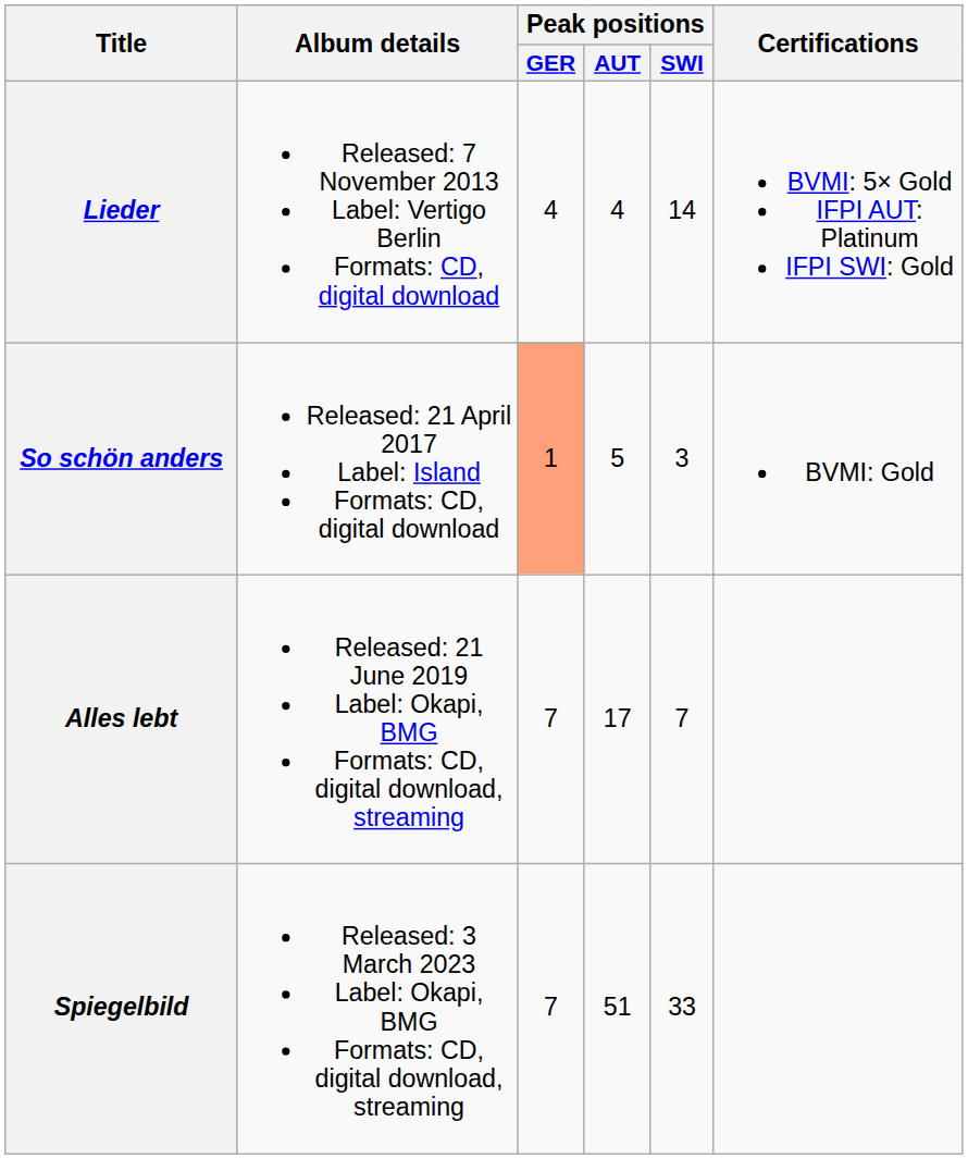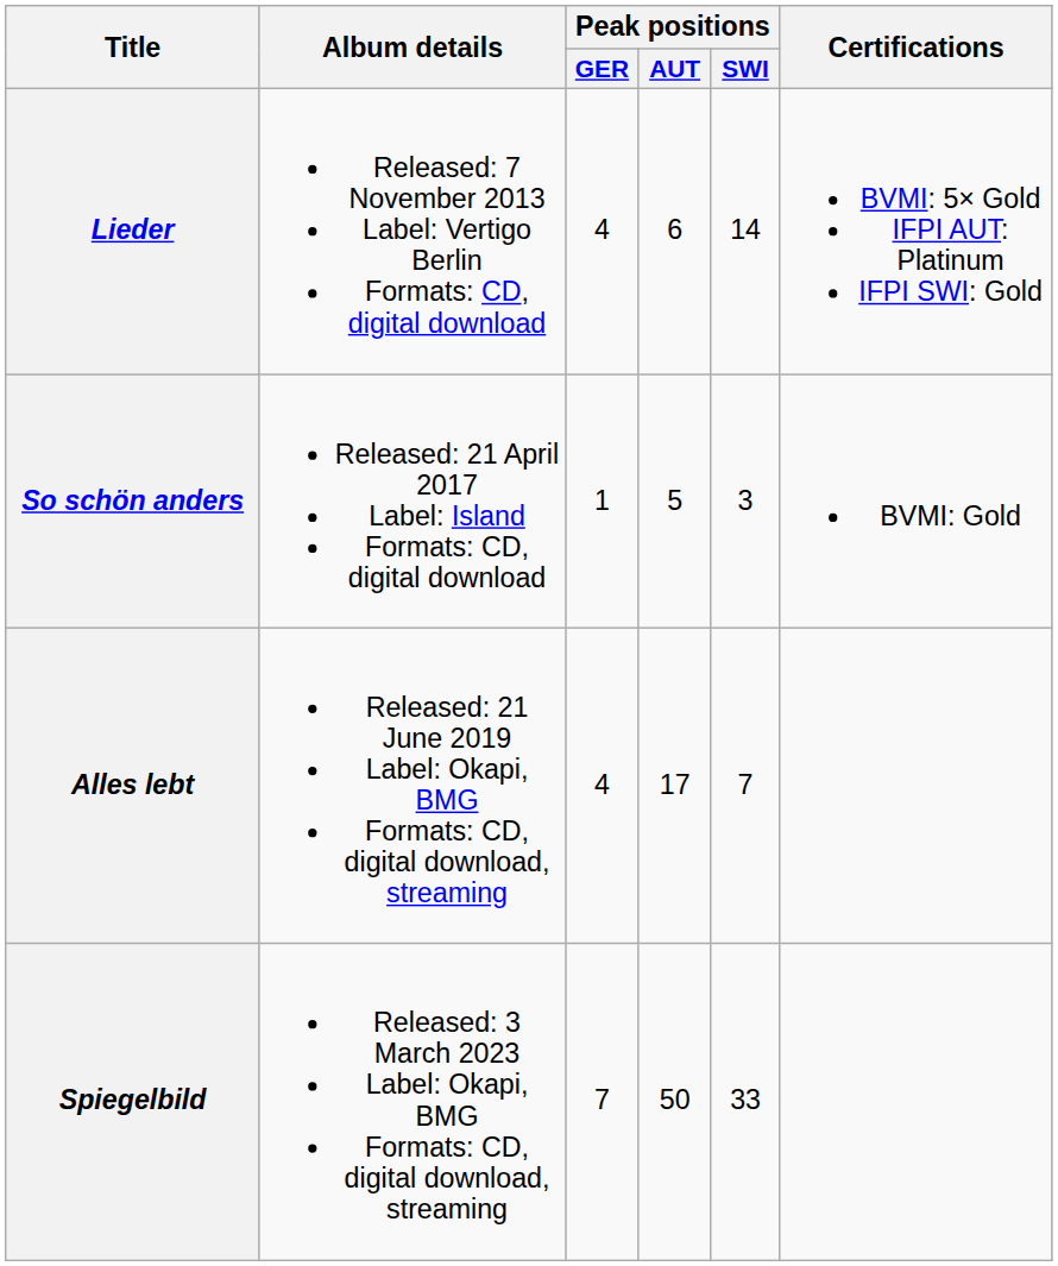Lieder | Peak positions / AUT: 4 -> 6
So schön anders | Peak positions / GER: lightsalmon background -> no background
Alles lebt | Peak positions / GER: 7 -> 4
Spiegelbild | Peak positions / AUT: 51 -> 50
